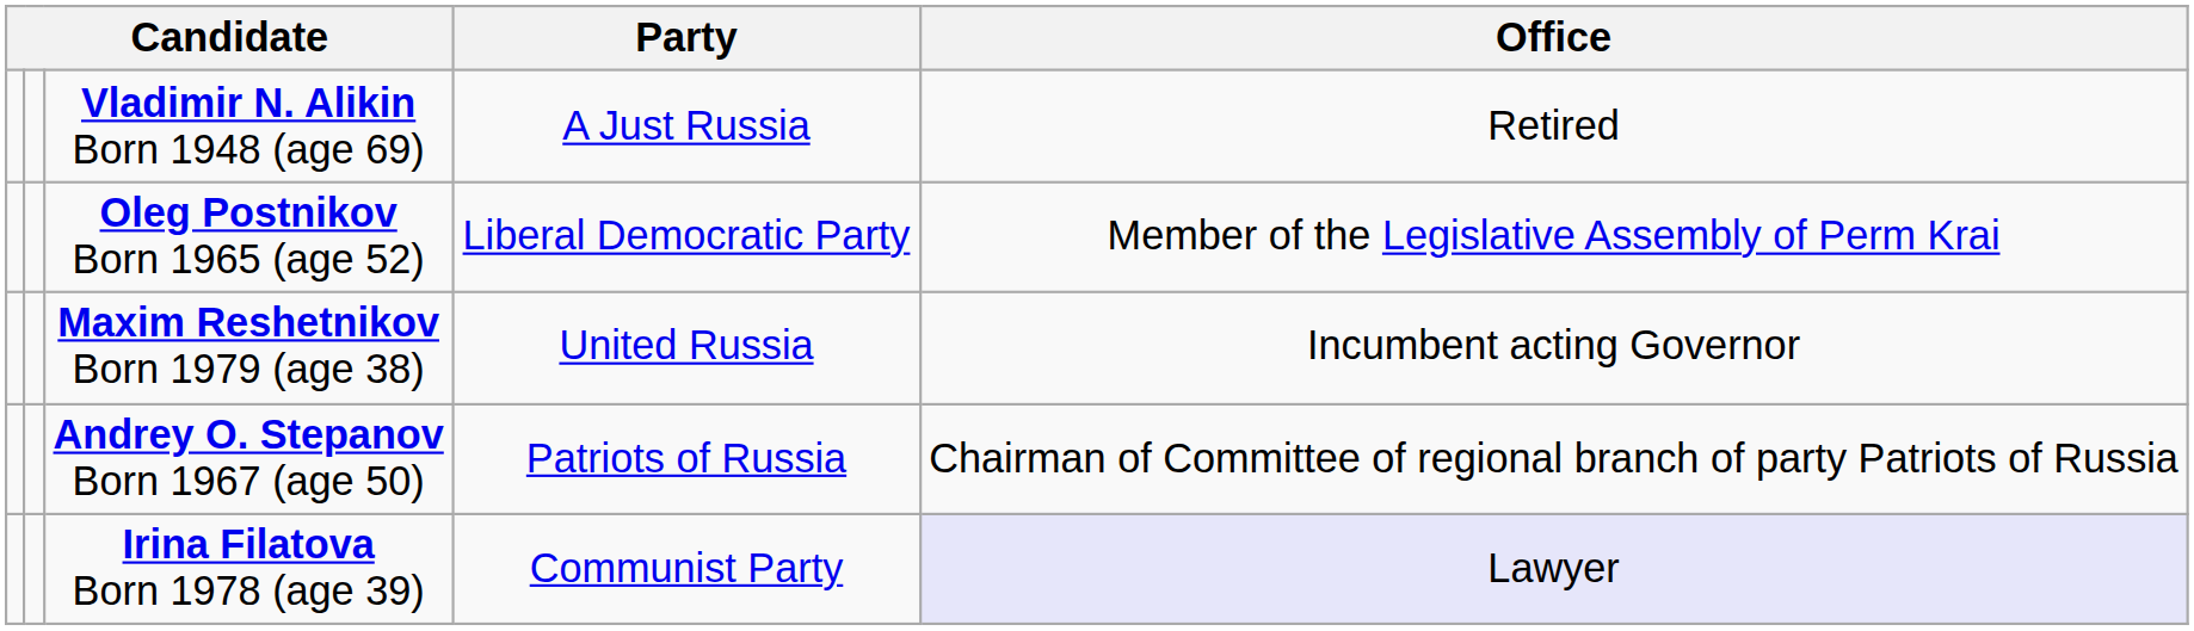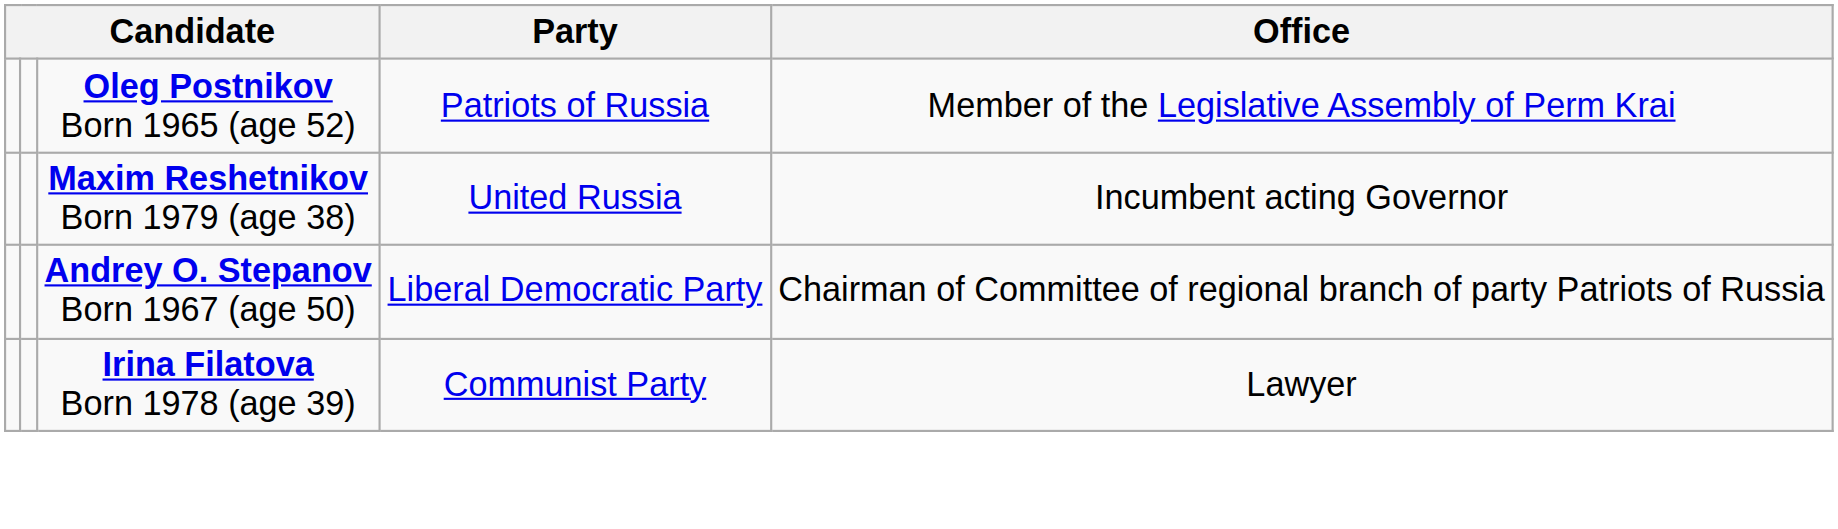- row: Vladimir N. Alikin Born 1948 (age 69) | A Just Russia | Retired
Oleg Postnikov Born 1965 (age 52) | Party: Liberal Democratic Party -> Patriots of Russia
Andrey O. Stepanov Born 1967 (age 50) | Party: Patriots of Russia -> Liberal Democratic Party
Irina Filatova Born 1978 (age 39) | Office: lavender background -> no background
